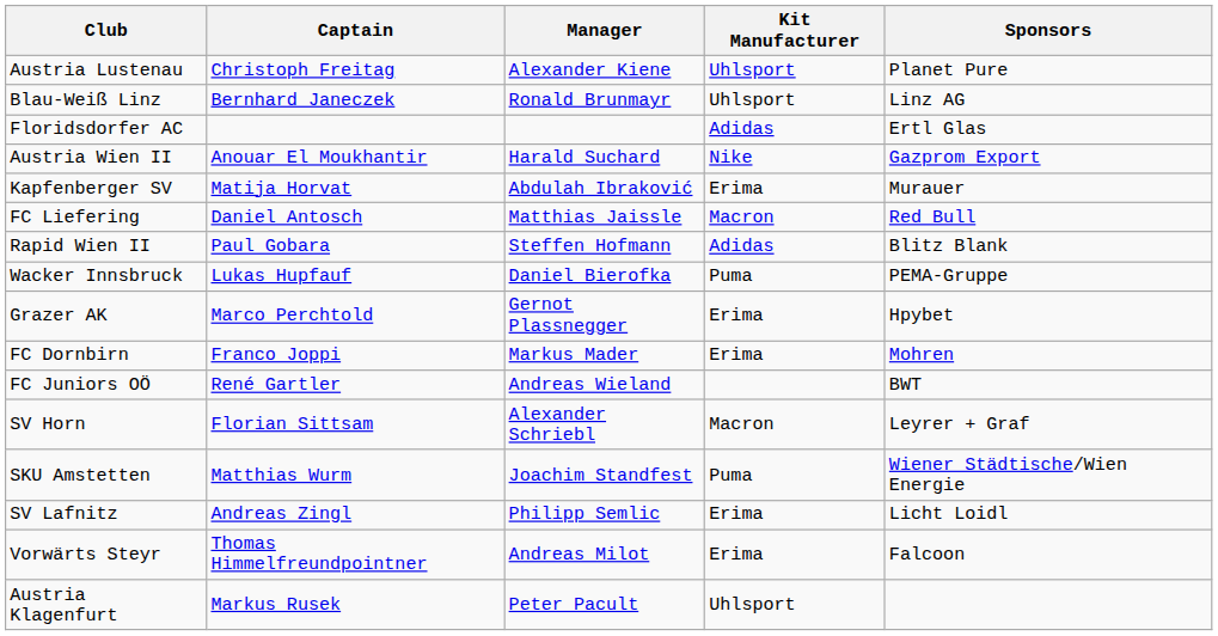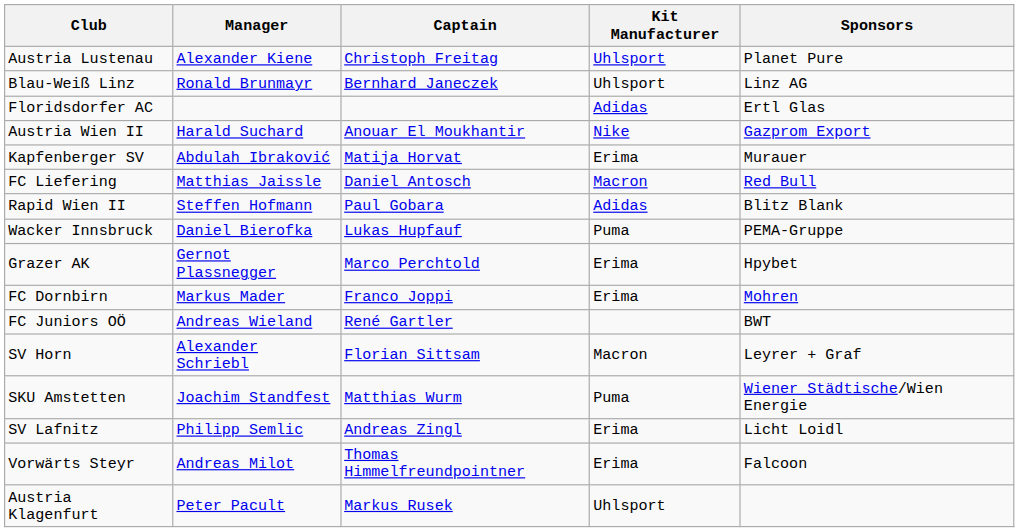columns swapped: Manager <-> Captain
